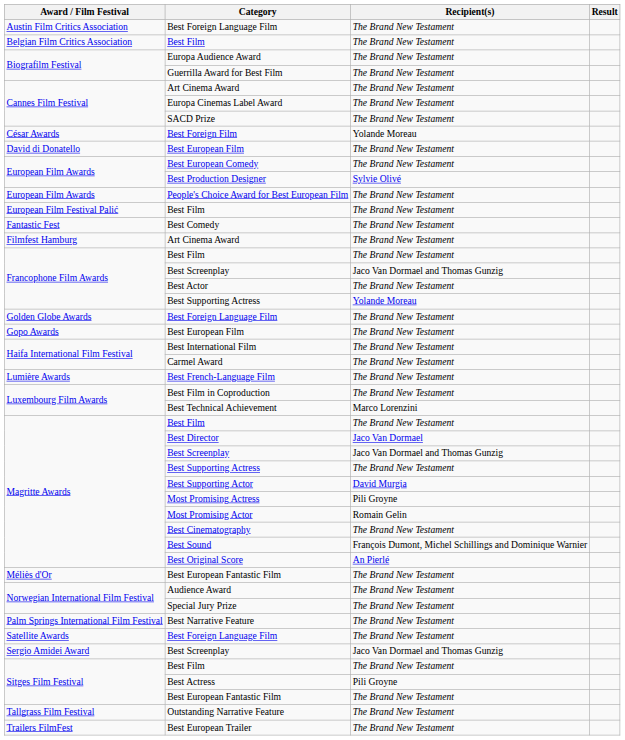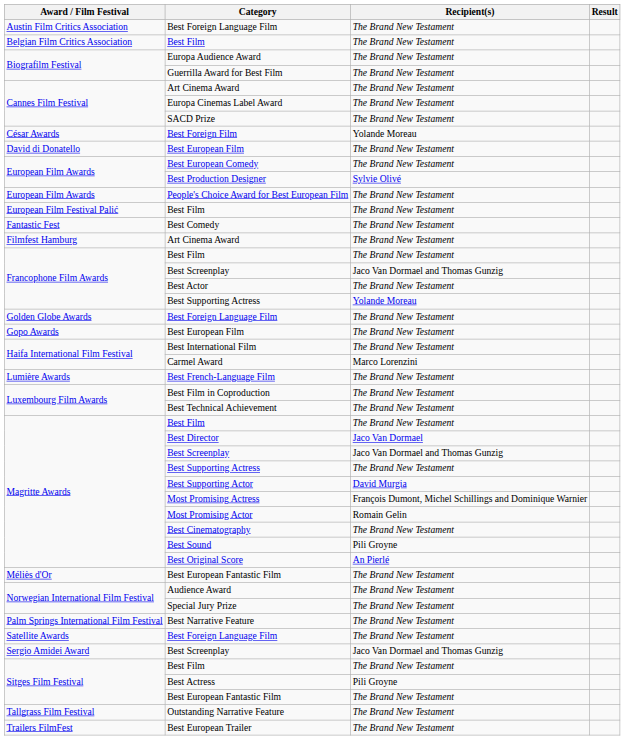Carmel Award | Recipient(s): The Brand New Testament -> Marco Lorenzini
Best Technical Achievement | Recipient(s): Marco Lorenzini -> The Brand New Testament
Most Promising Actress | Recipient(s): Pili Groyne -> François Dumont, Michel Schillings and Dominique Warnier
Best Sound | Recipient(s): François Dumont, Michel Schillings and Dominique Warnier -> Pili Groyne
